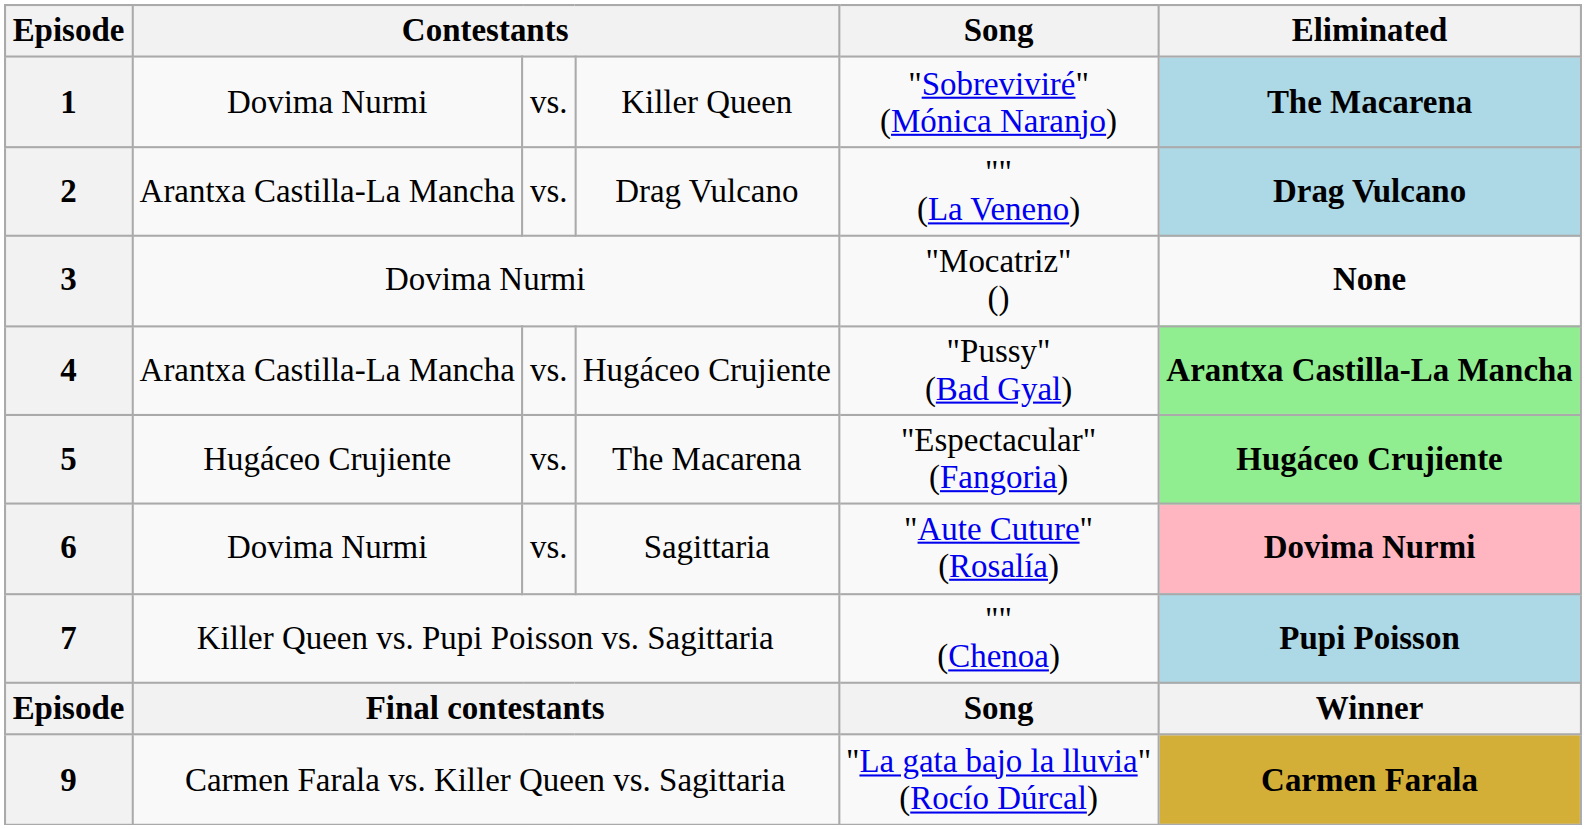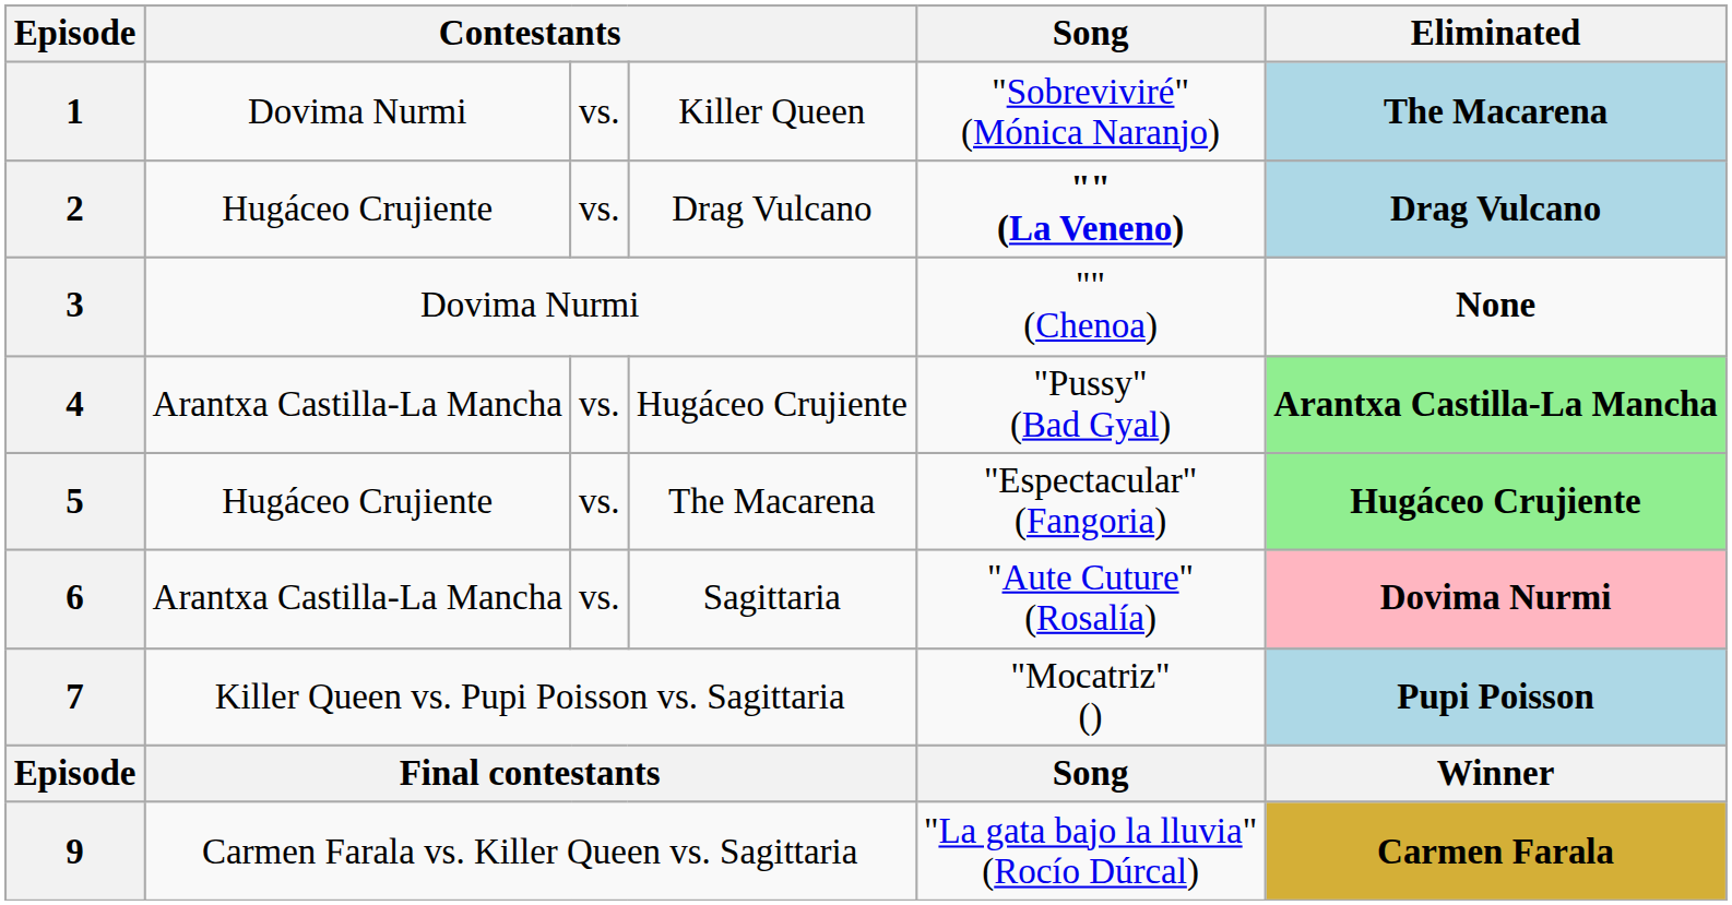2 | column 2: Arantxa Castilla-La Mancha -> Hugáceo Crujiente
2 | Song: normal -> bold
3 | Song: "Mocatriz" () -> "" (Chenoa)
6 | column 2: Dovima Nurmi -> Arantxa Castilla-La Mancha
7 | Song: "" (Chenoa) -> "Mocatriz" ()
